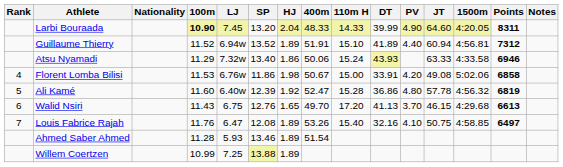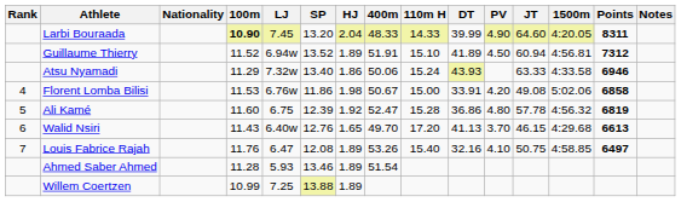Guillaume Thierry | PV: 4.40 -> 4.50
Ali Kamé | LJ: 6.40w -> 6.75
Walid Nsiri | LJ: 6.75 -> 6.40w
